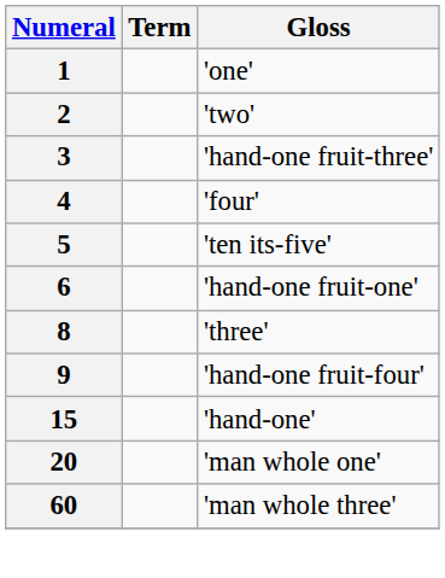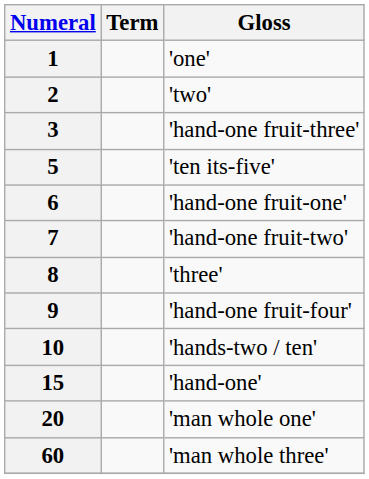- row: 4 | 'four'
+ row: 7 | 'hand-one fruit-two'
+ row: 10 | 'hands-two / ten'
